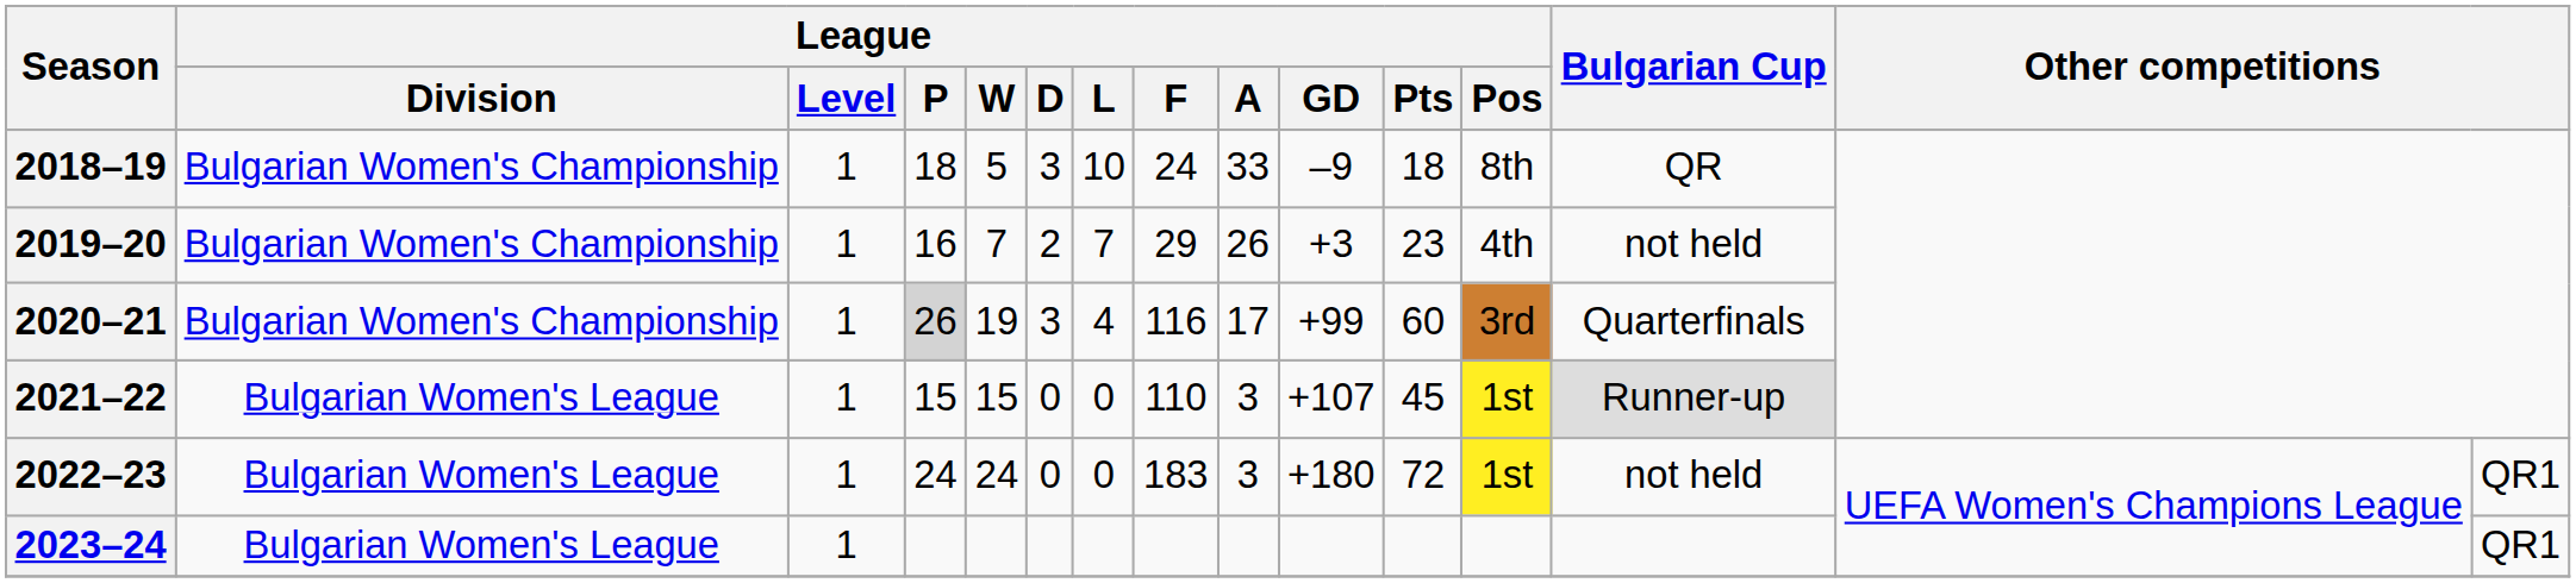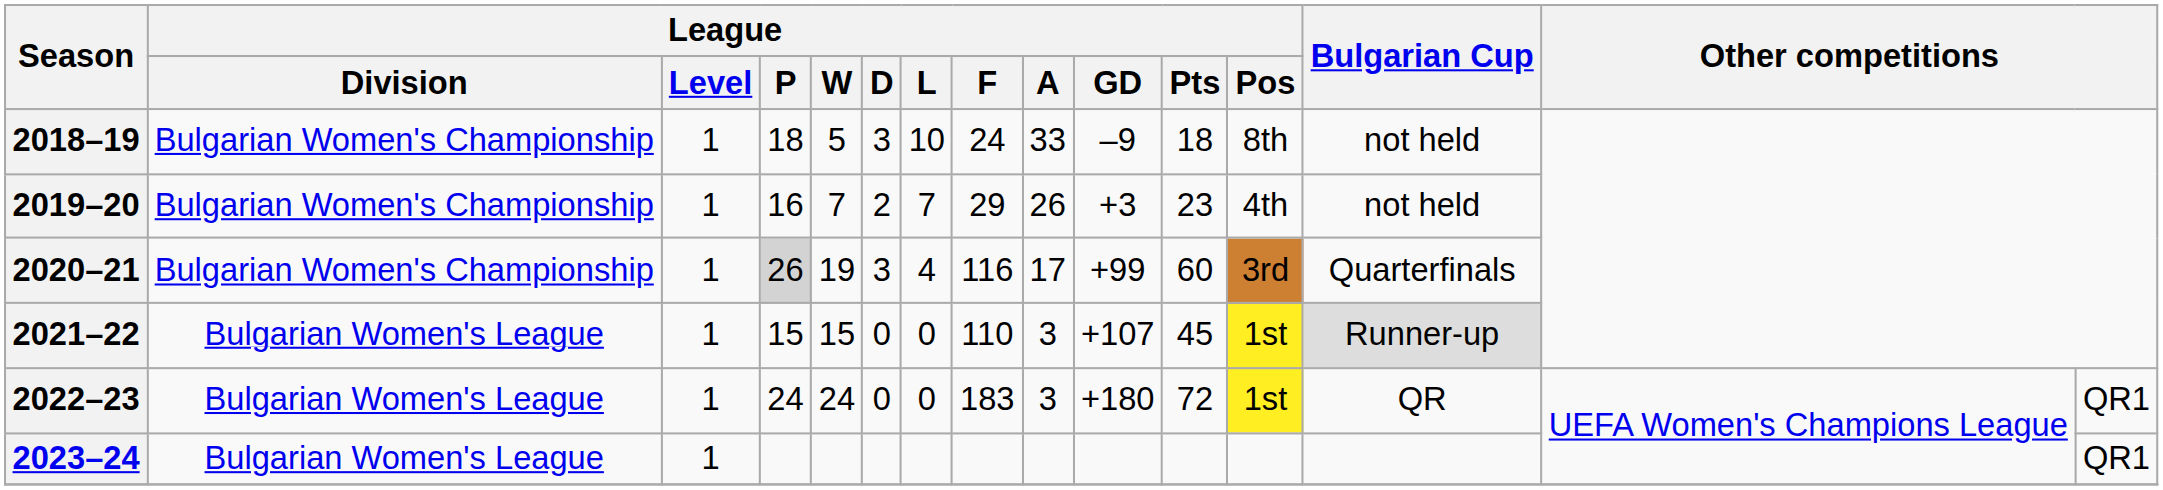2018–19 | Bulgarian Cup: QR -> not held
2022–23 | Bulgarian Cup: not held -> QR
